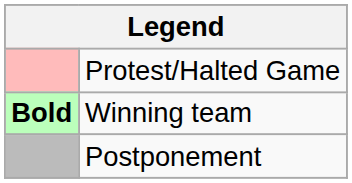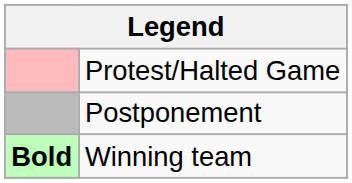rows swapped: Postponement <-> Winning team
